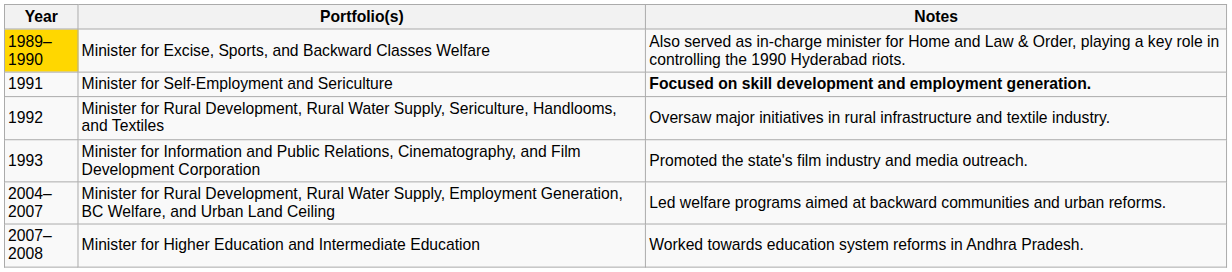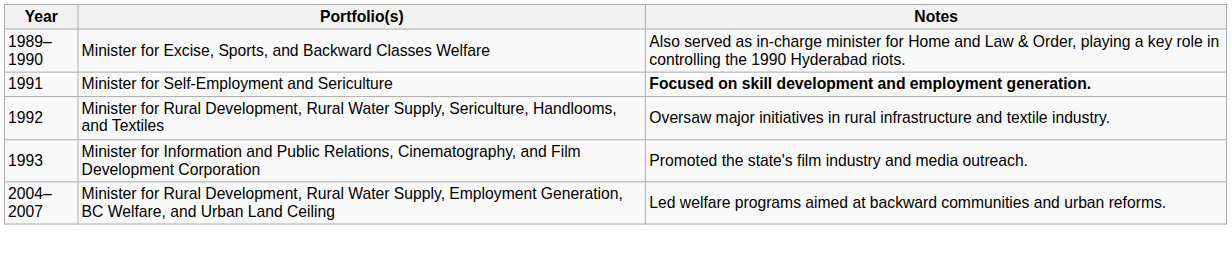Minister for Excise, Sports, and Backward Classes Welfare | Year: gold background -> no background
- row: 2007–2008 | Minister for Higher Education and Intermediate Education | Worked towards education system reforms in Andhra Pradesh.
